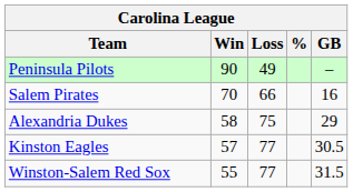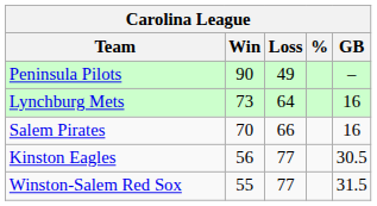+ row: Lynchburg Mets | 73 | 64 | 16
- row: Alexandria Dukes | 58 | 75 | 29
Kinston Eagles | Win: 57 -> 56
